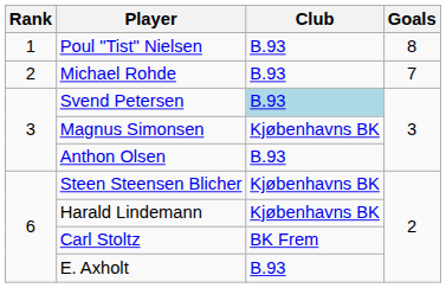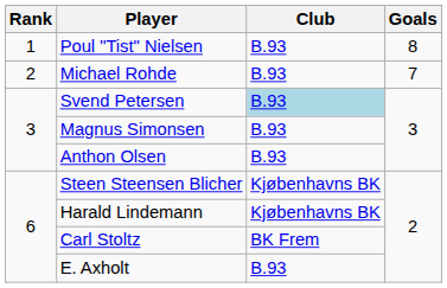Magnus Simonsen | Club: Kjøbenhavns BK -> B.93
